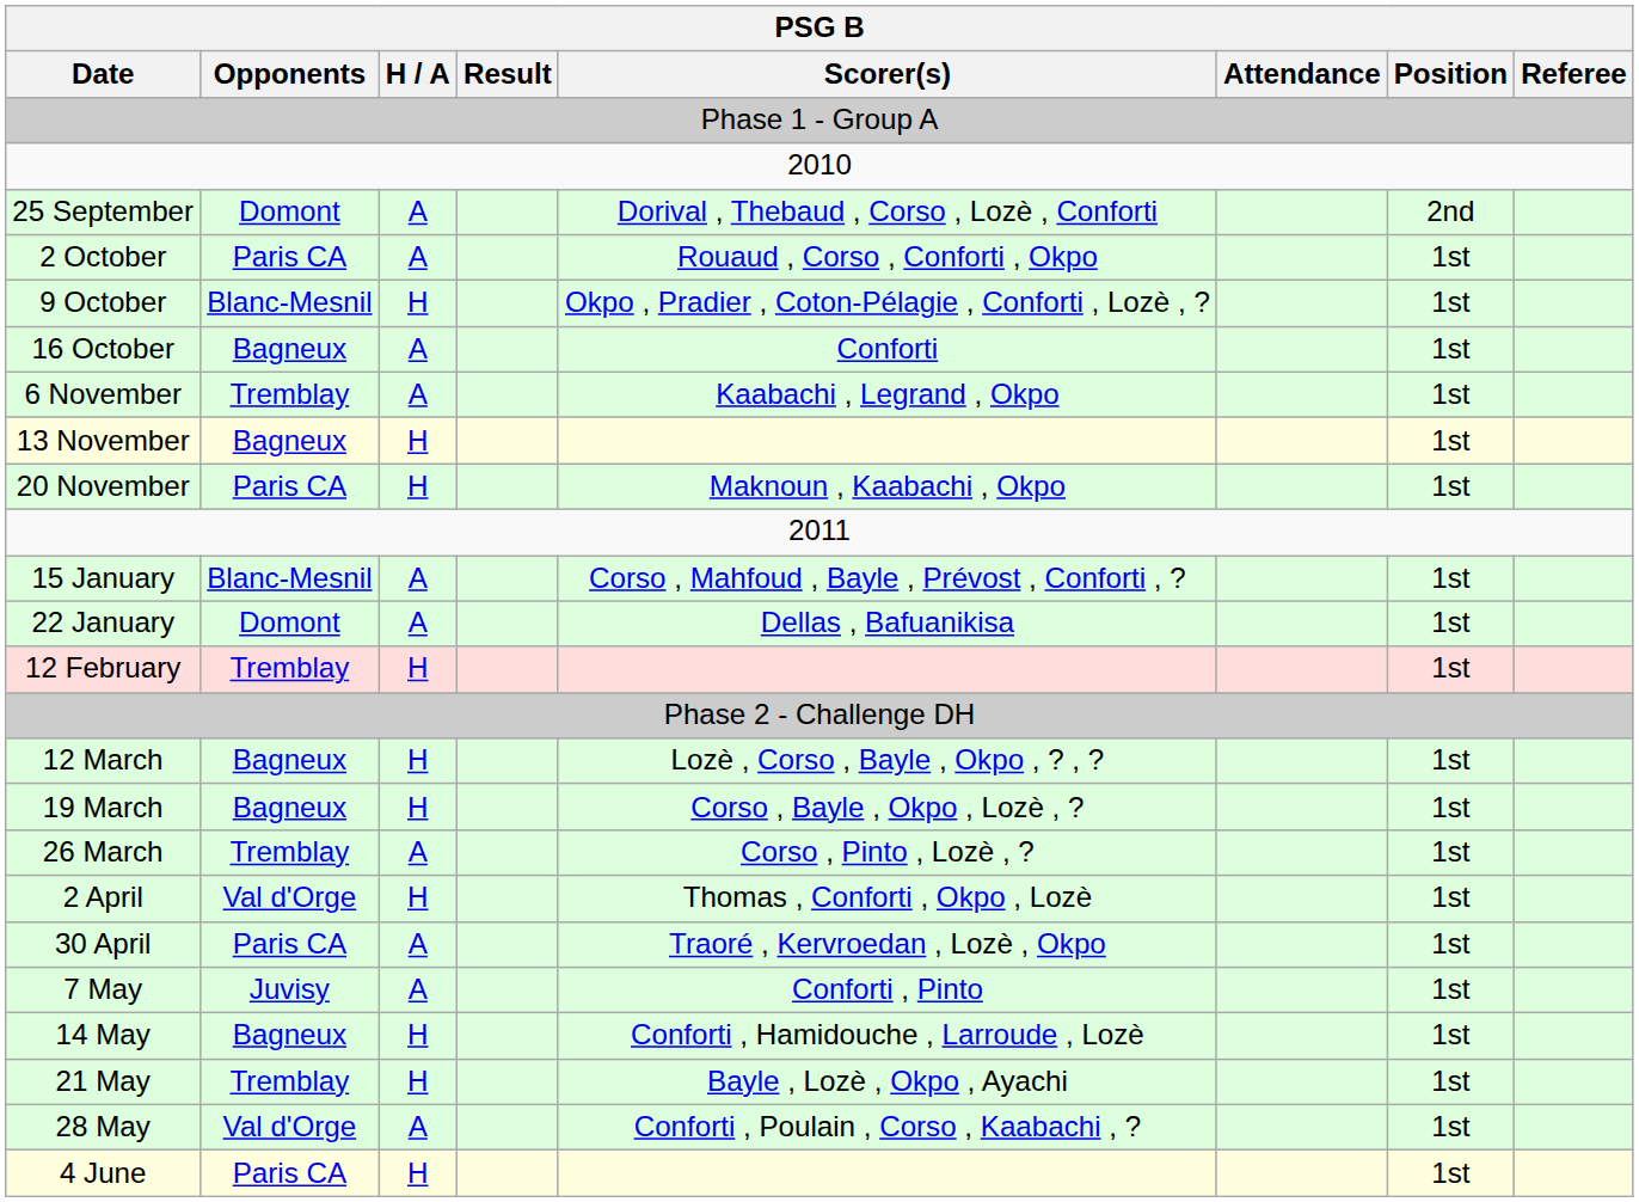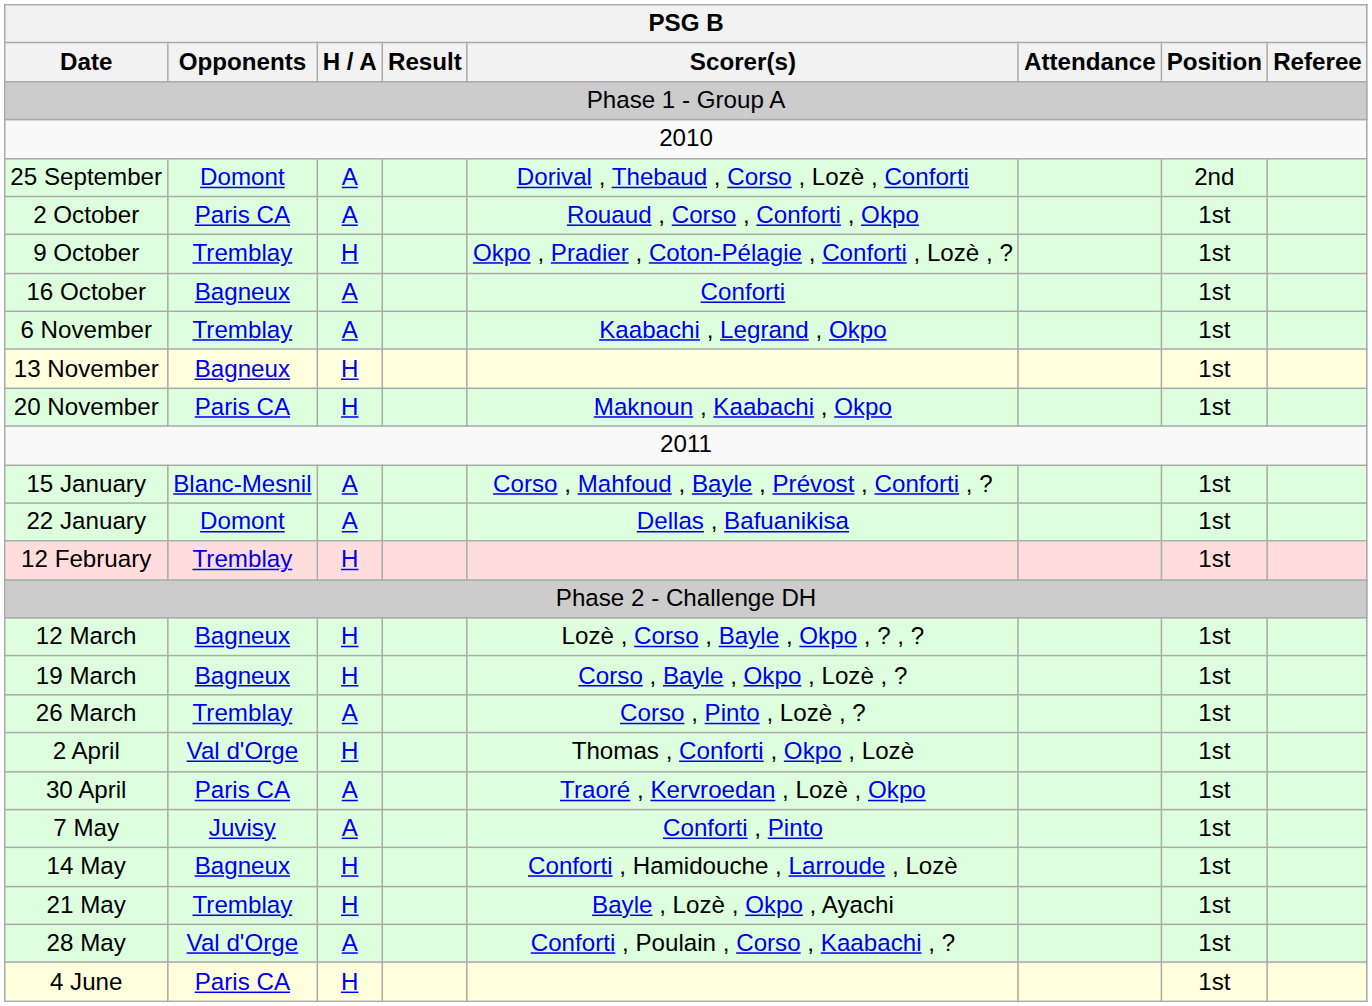9 October | PSG B / Opponents: Blanc-Mesnil -> Tremblay
